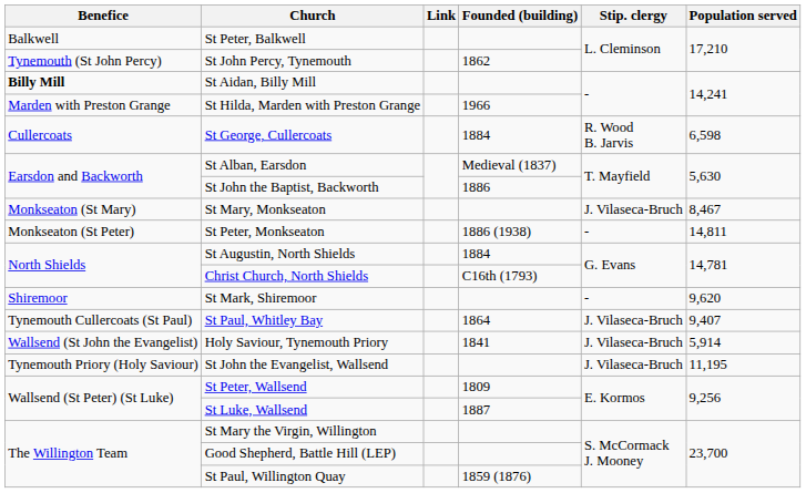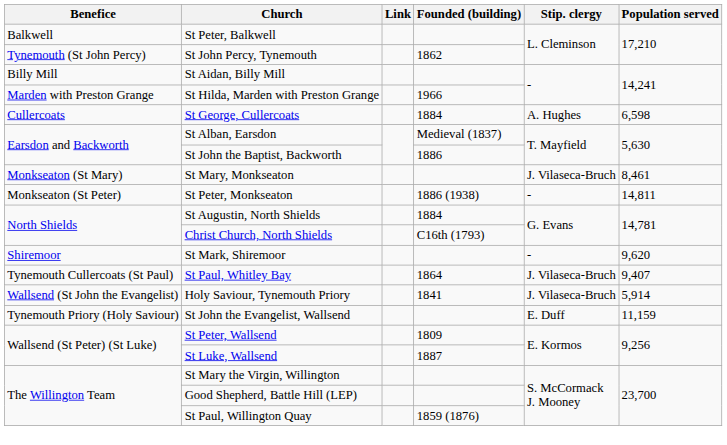St Aidan, Billy Mill | Benefice: bold -> normal
St George, Cullercoats | Stip. clergy: R. Wood B. Jarvis -> A. Hughes
St Mary, Monkseaton | Population served: 8,467 -> 8,461
St John the Evangelist, Wallsend | Stip. clergy: J. Vilaseca-Bruch -> E. Duff
St John the Evangelist, Wallsend | Population served: 11,195 -> 11,159
